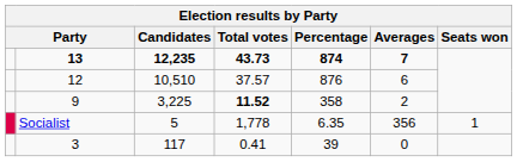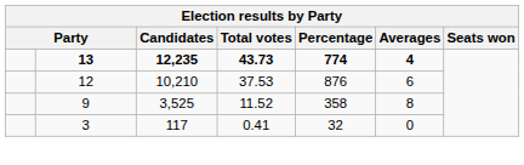13 | Percentage: 874 -> 774
13 | Averages: 7 -> 4
12 | Candidates: 10,510 -> 10,210
12 | Total votes: 37.57 -> 37.53
9 | Candidates: 3,225 -> 3,525
9 | Total votes: bold -> normal
9 | Averages: 2 -> 8
- row: Socialist | 5 | 1,778 | 6.35 | 356 | 1
3 | Percentage: 39 -> 32
